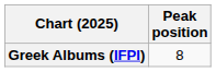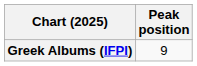Greek Albums (IFPI) | Peak position: 8 -> 9
